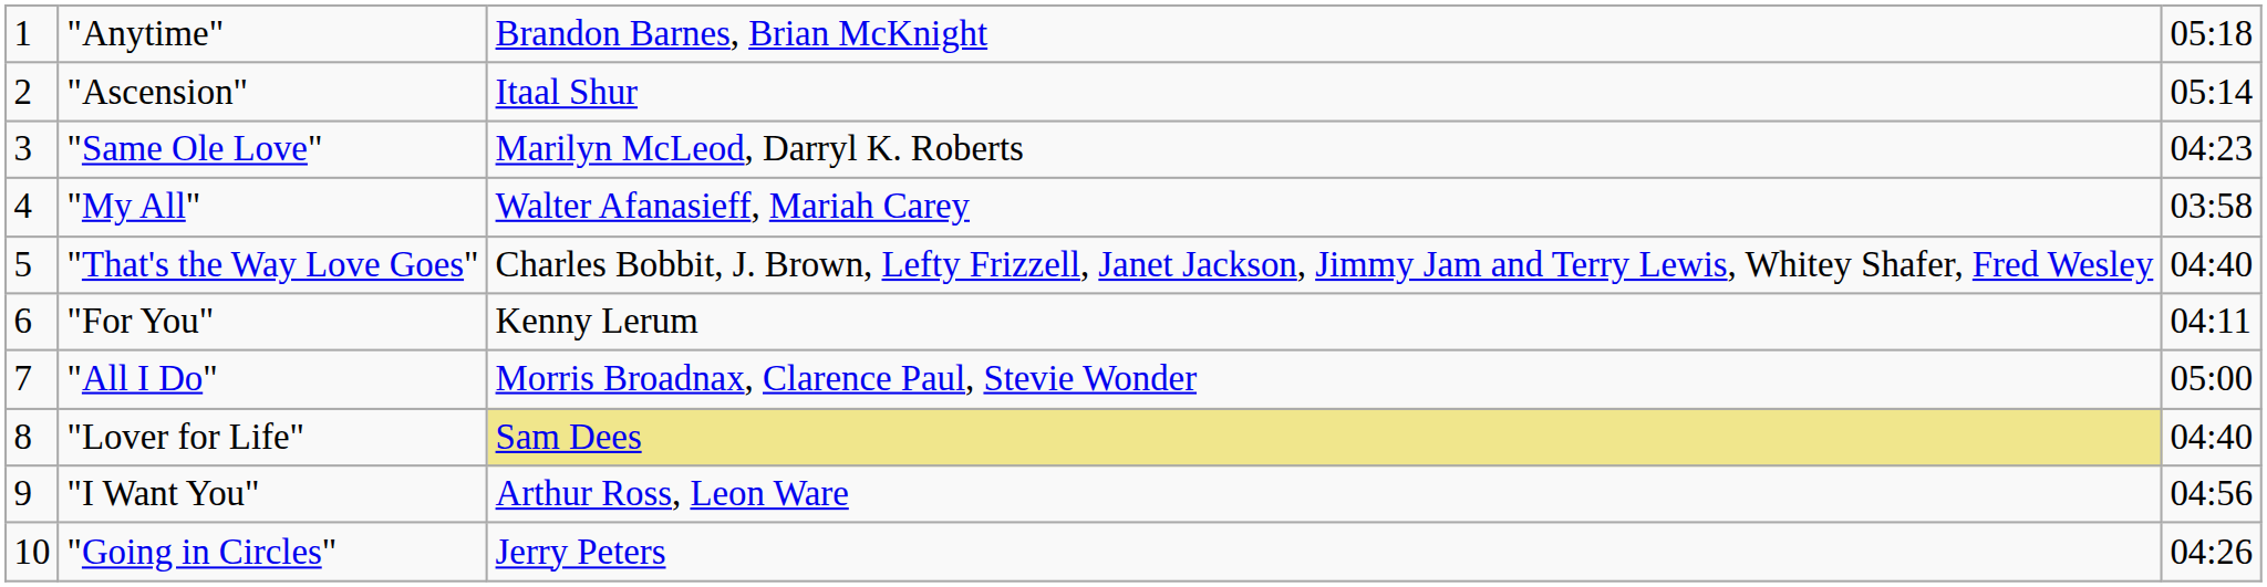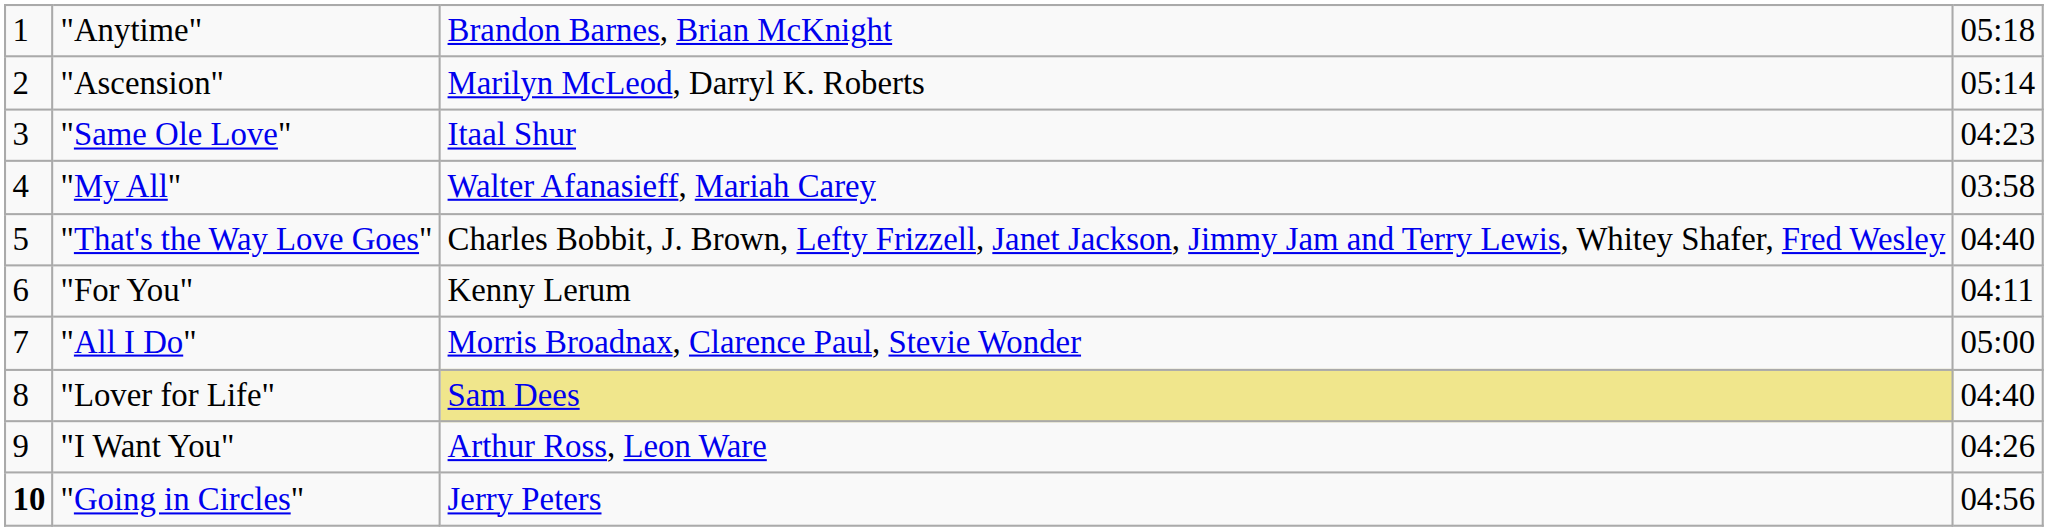"Ascension" | column 3: Itaal Shur -> Marilyn McLeod, Darryl K. Roberts
"Same Ole Love" | column 3: Marilyn McLeod, Darryl K. Roberts -> Itaal Shur
"I Want You" | column 4: 04:56 -> 04:26
"Going in Circles" | column 1: normal -> bold
"Going in Circles" | column 4: 04:26 -> 04:56
